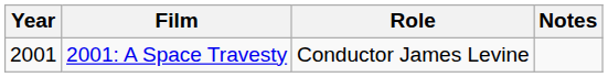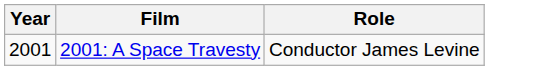- column: Notes
